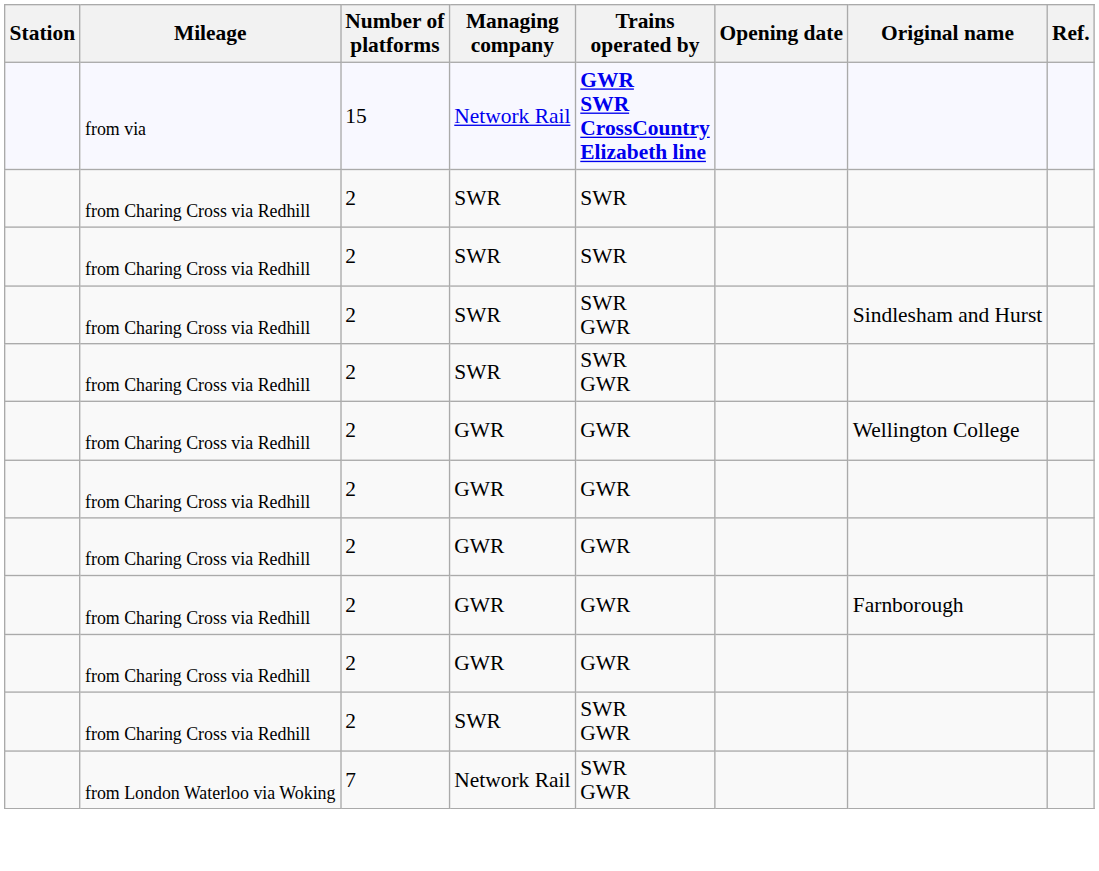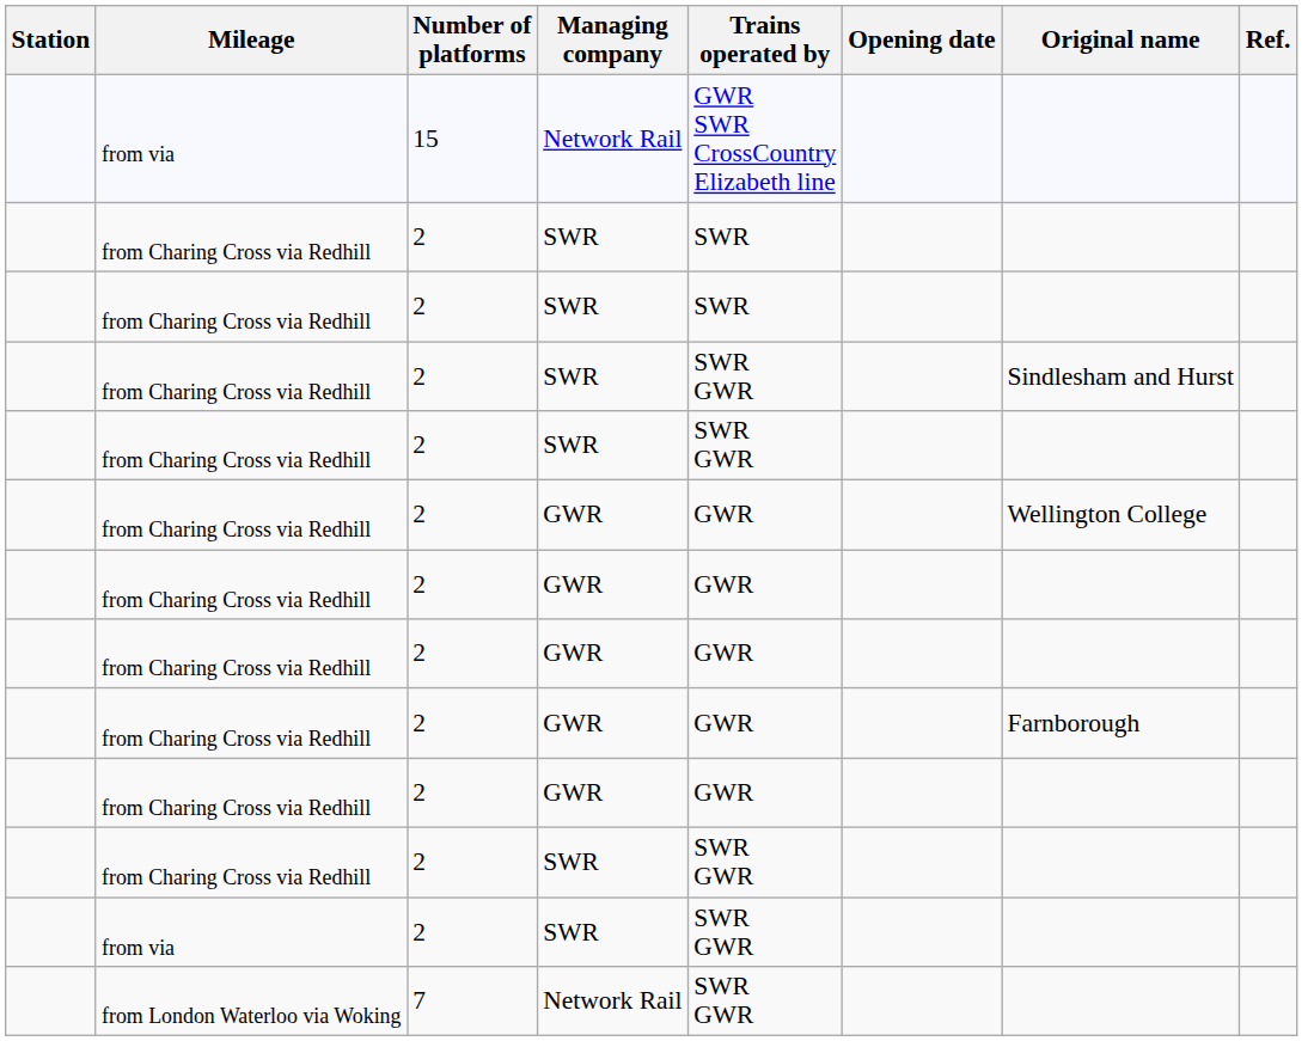from via / Network Rail | Trains operated by: bold -> normal
+ row: from via | 2 | SWR | SWR GWR
